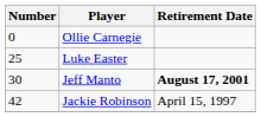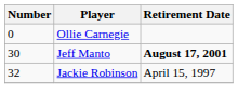- row: 25 | Luke Easter
Jackie Robinson | Number: 42 -> 32
